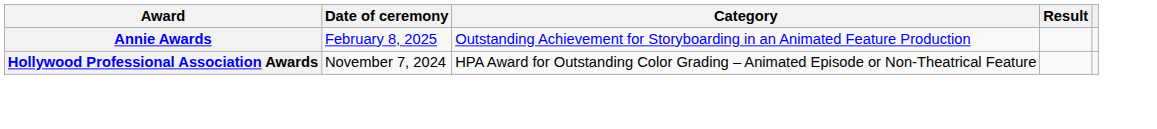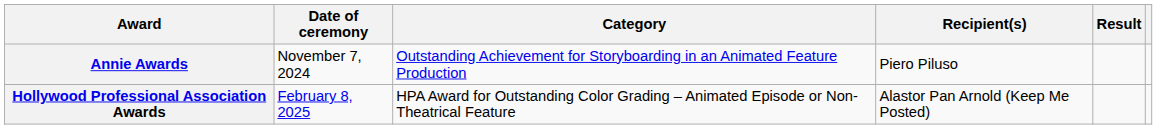+ column: Recipient(s) | Piero Piluso | Alastor Pan Arnold (Keep Me Posted)
Annie Awards | Date of ceremony: February 8, 2025 -> November 7, 2024
Hollywood Professional Association Awards | Date of ceremony: November 7, 2024 -> February 8, 2025
